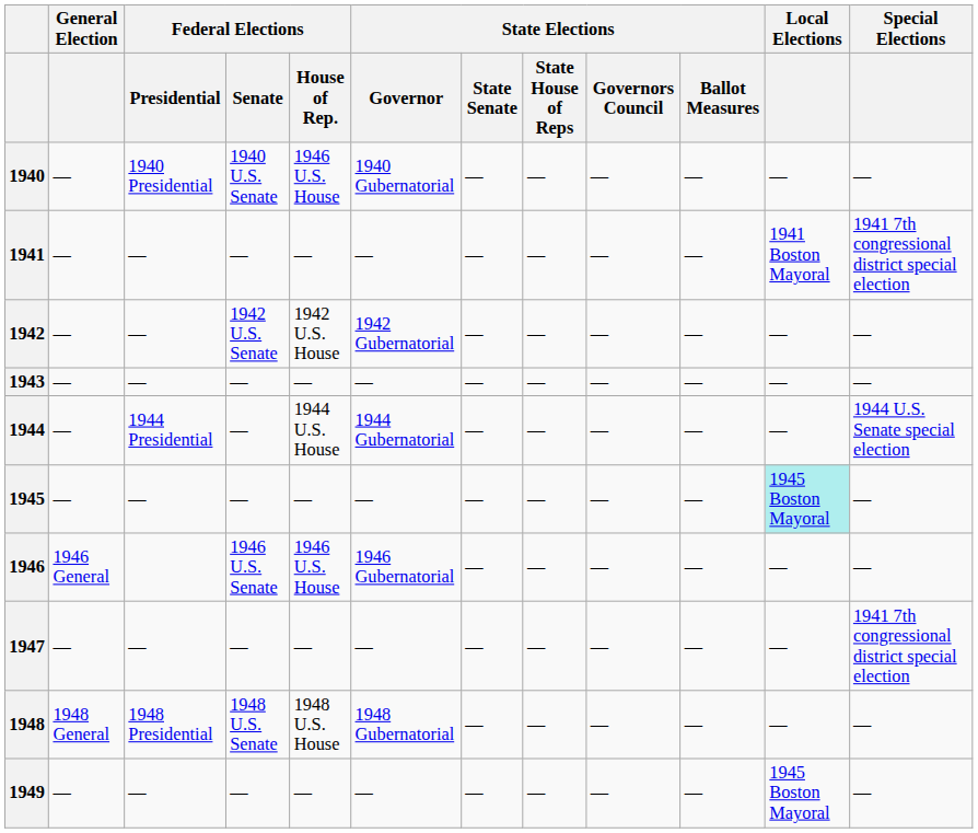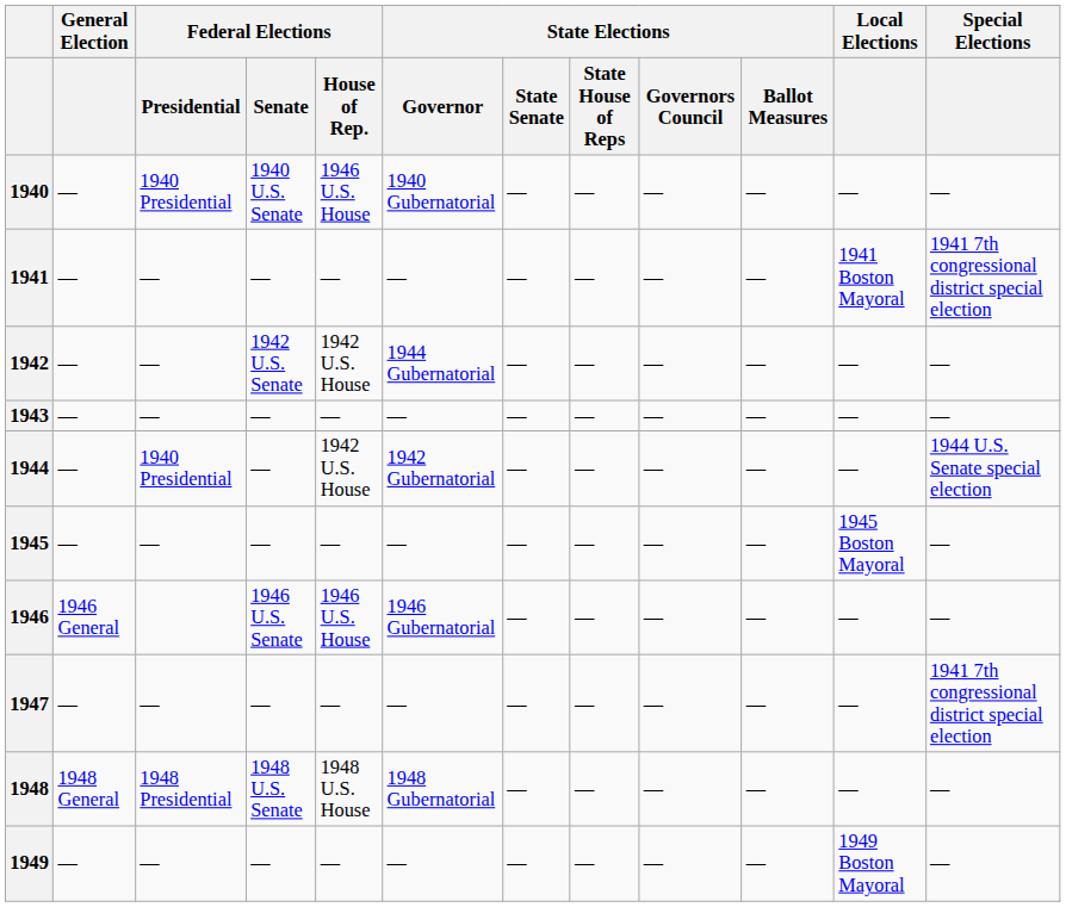1942 | State Elections / Governor: 1942 Gubernatorial -> 1944 Gubernatorial
1944 | Federal Elections / Presidential: 1944 Presidential -> 1940 Presidential
1944 | Federal Elections / House of Rep.: 1944 U.S. House -> 1942 U.S. House
1944 | State Elections / Governor: 1944 Gubernatorial -> 1942 Gubernatorial
1945 | Local Elections: paleturquoise background -> no background
1949 | Local Elections: 1945 Boston Mayoral -> 1949 Boston Mayoral
